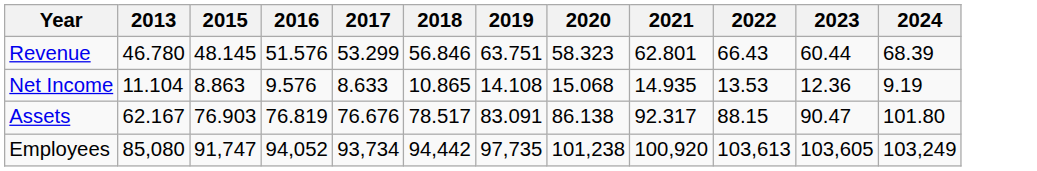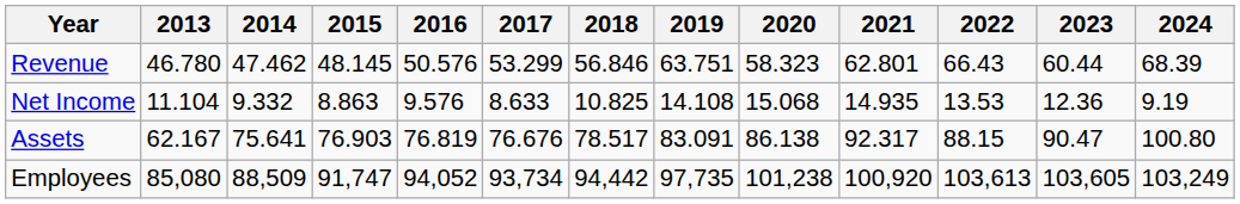+ column: 2014 | 47.462 | 9.332 | 75.641 | 88,509
Revenue | 2016: 51.576 -> 50.576
Net Income | 2018: 10.865 -> 10.825
Assets | 2024: 101.80 -> 100.80
